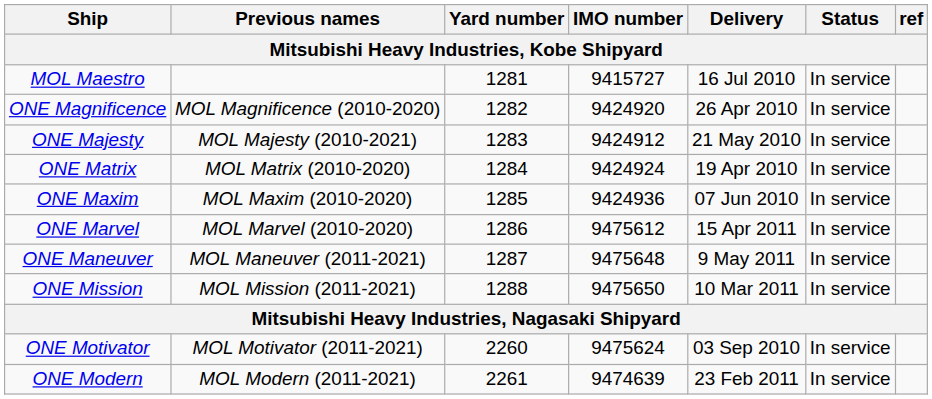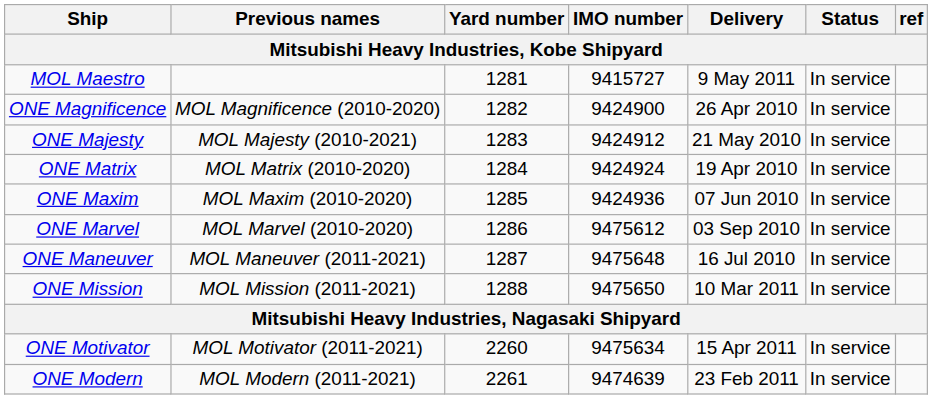MOL Maestro | Delivery: 16 Jul 2010 -> 9 May 2011
ONE Magnificence | IMO number: 9424920 -> 9424900
ONE Marvel | Delivery: 15 Apr 2011 -> 03 Sep 2010
ONE Maneuver | Delivery: 9 May 2011 -> 16 Jul 2010
ONE Motivator | IMO number: 9475624 -> 9475634
ONE Motivator | Delivery: 03 Sep 2010 -> 15 Apr 2011
